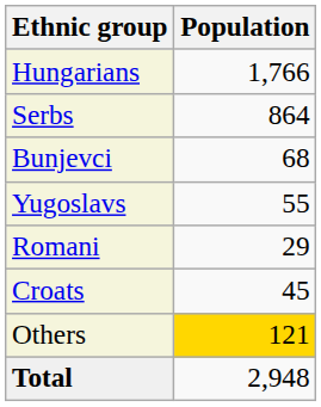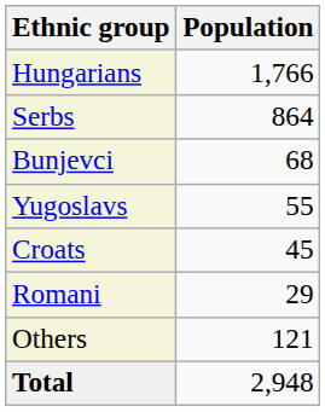rows swapped: Croats <-> Romani
Others | Population: gold background -> no background
